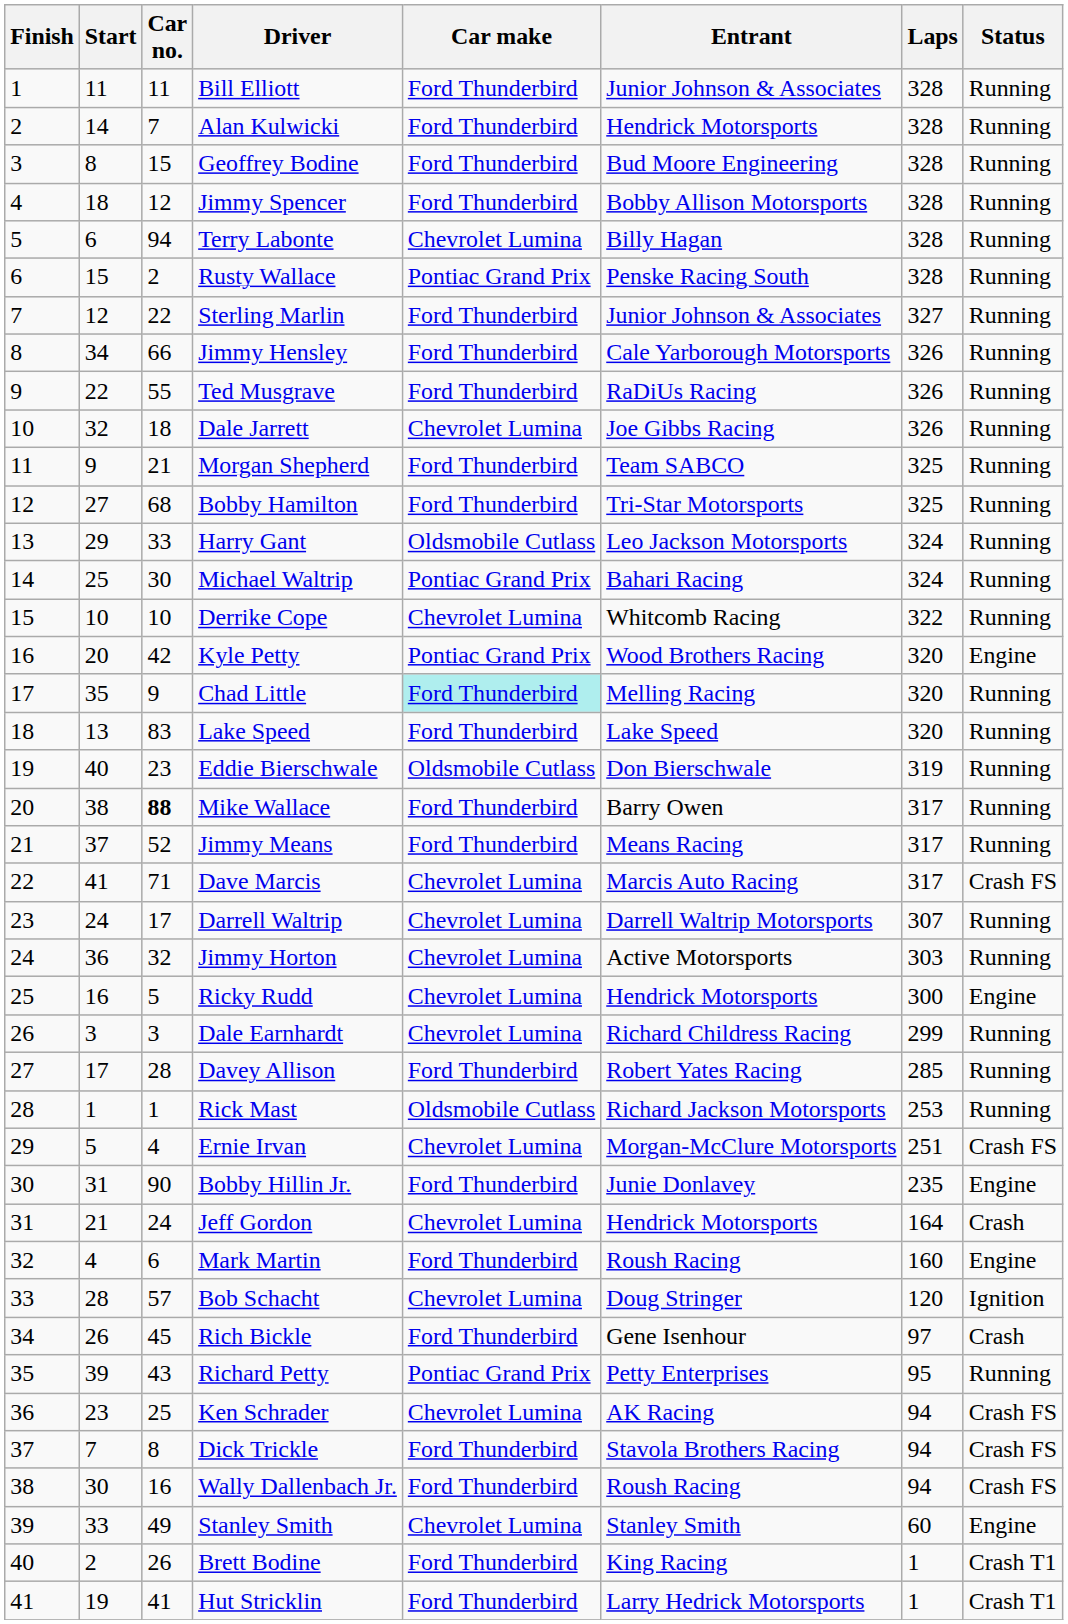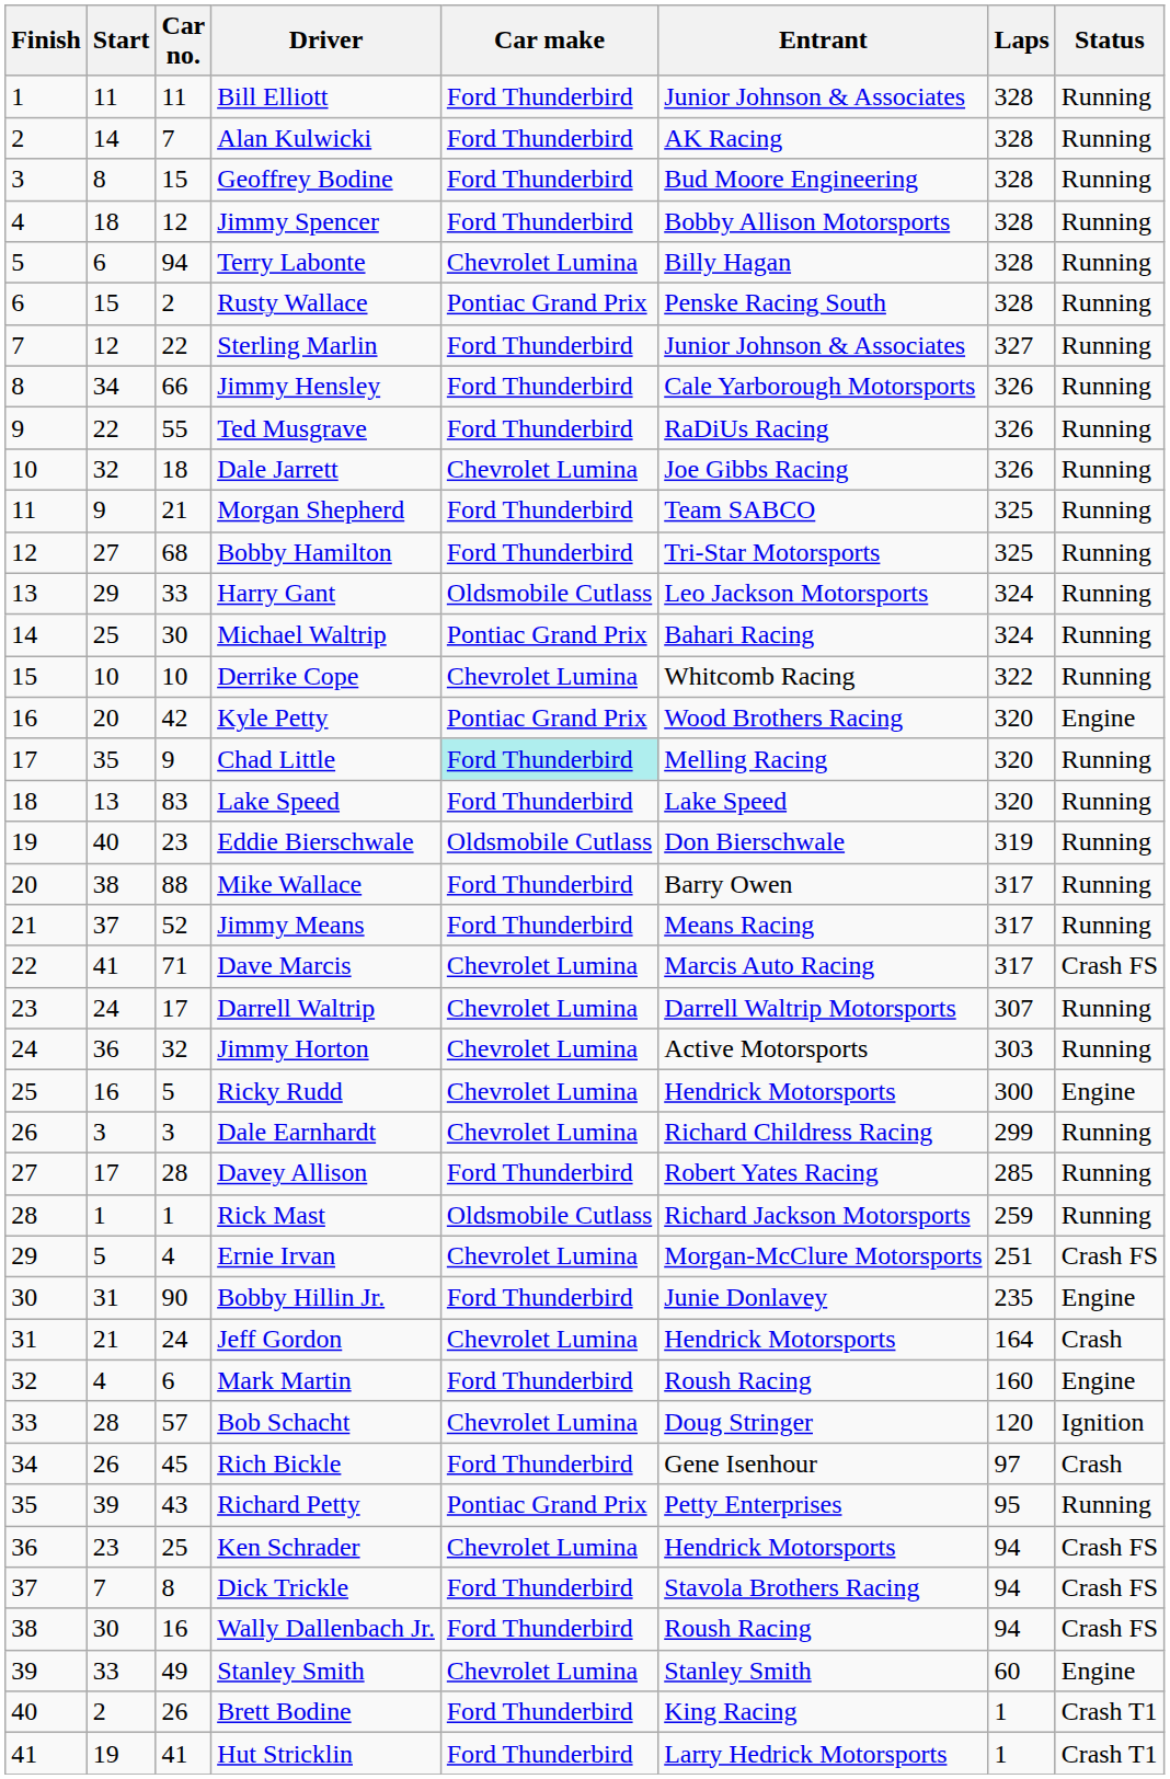Alan Kulwicki | Entrant: Hendrick Motorsports -> AK Racing
Mike Wallace | Car no.: bold -> normal
Rick Mast | Laps: 253 -> 259
Ken Schrader | Entrant: AK Racing -> Hendrick Motorsports
